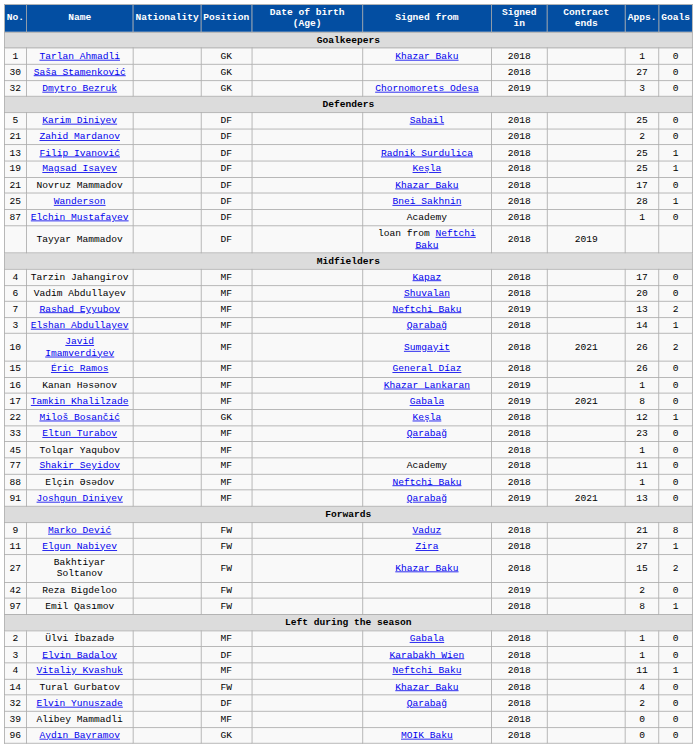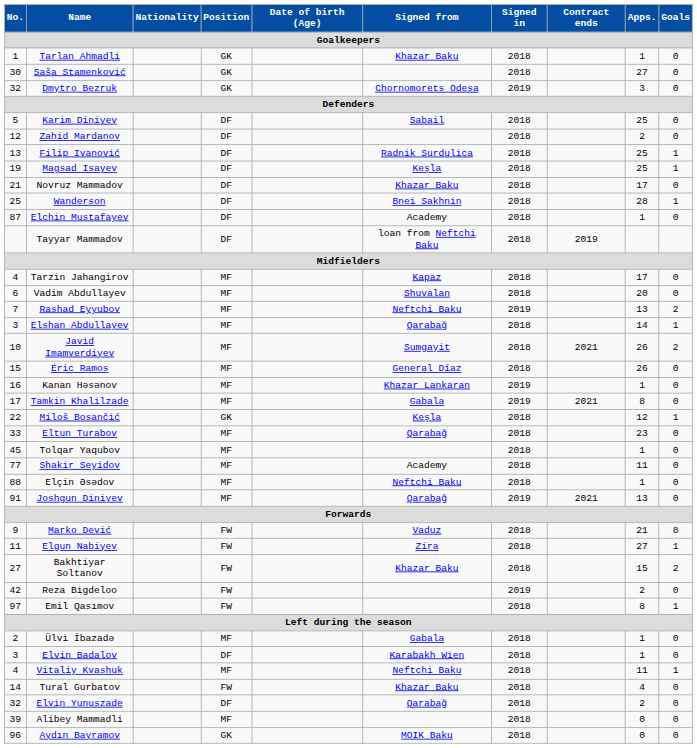Zahid Mardanov | No.: 21 -> 12
